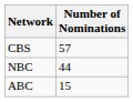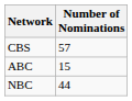rows swapped: NBC <-> ABC
